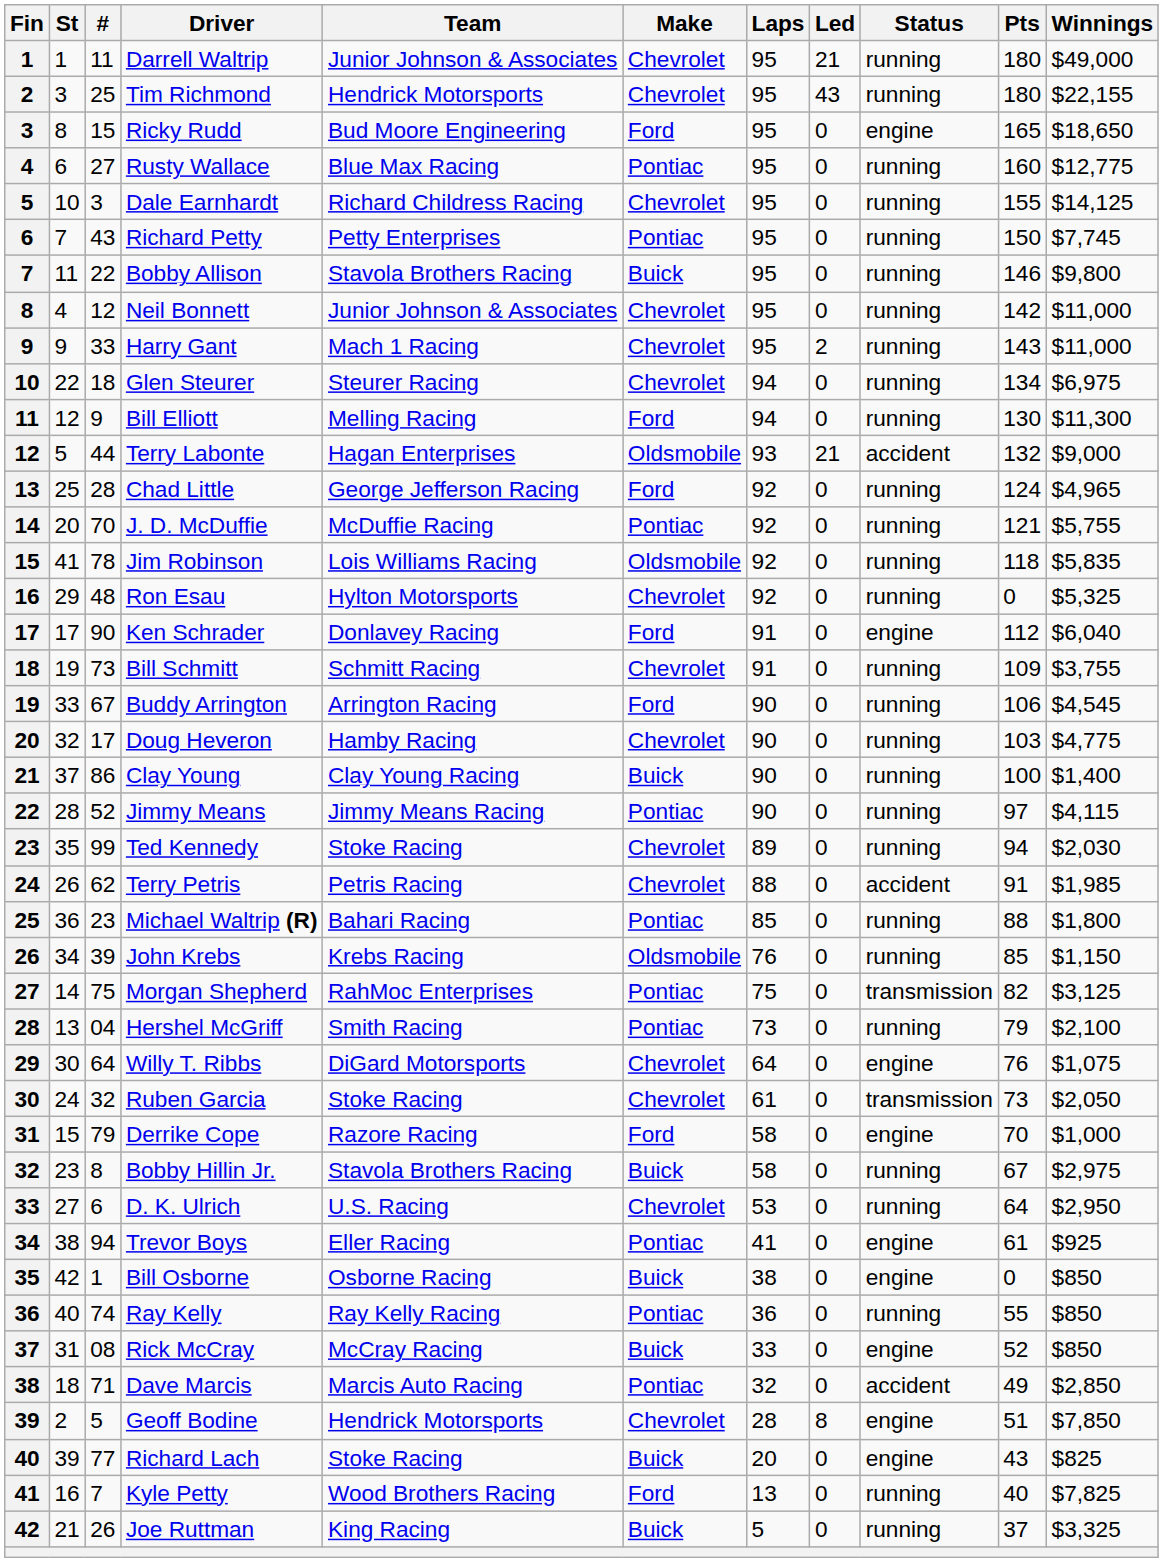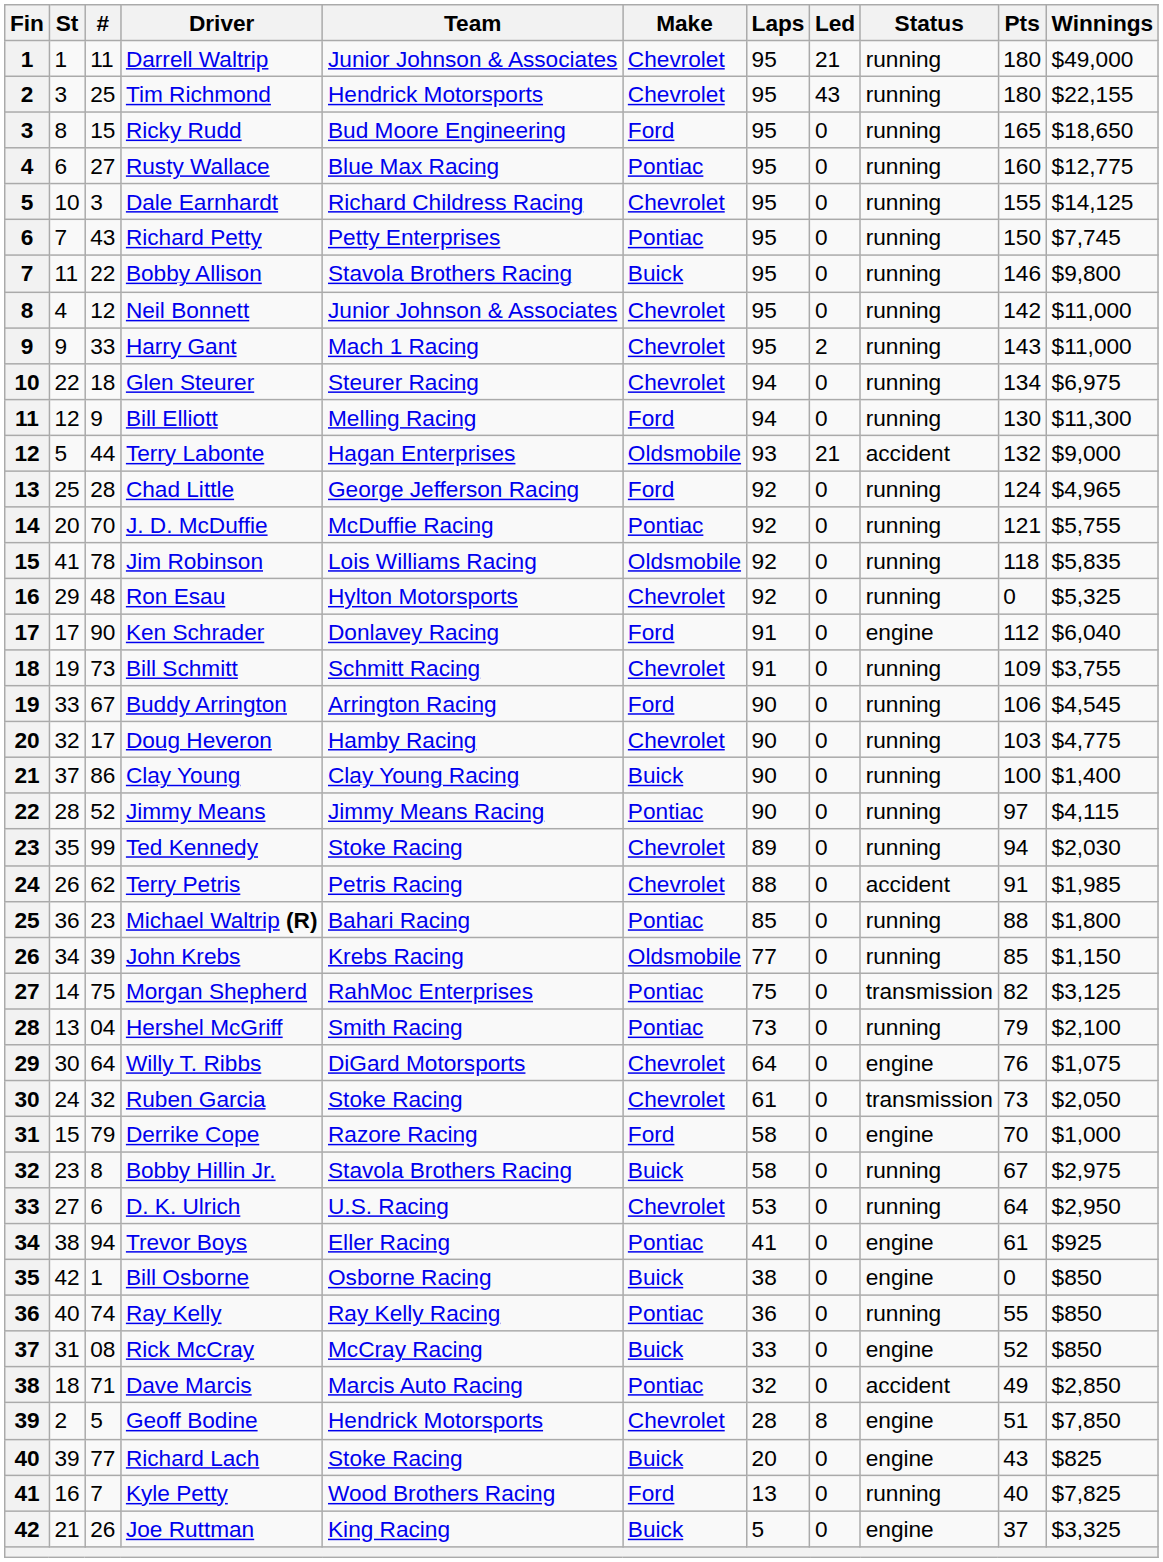Ricky Rudd | Status: engine -> running
John Krebs | Laps: 76 -> 77
Joe Ruttman | Status: running -> engine
